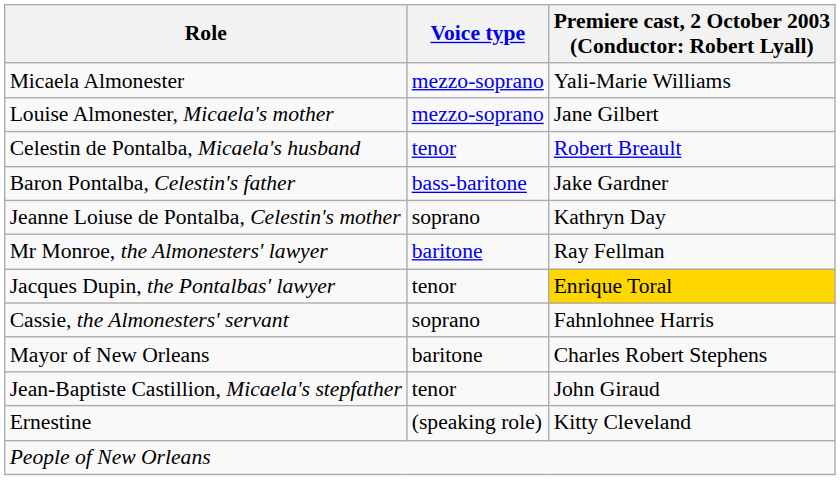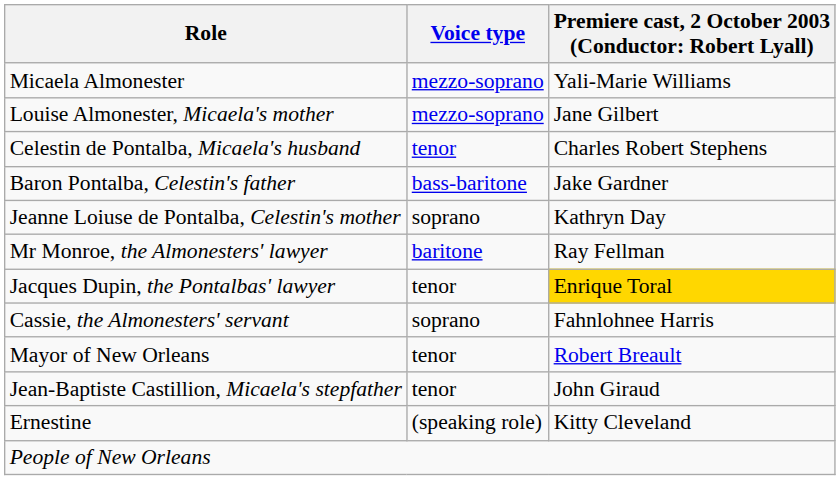Celestin de Pontalba, Micaela's husband | column 3: Robert Breault -> Charles Robert Stephens
Mayor of New Orleans | Voice type: baritone -> tenor
Mayor of New Orleans | column 3: Charles Robert Stephens -> Robert Breault
